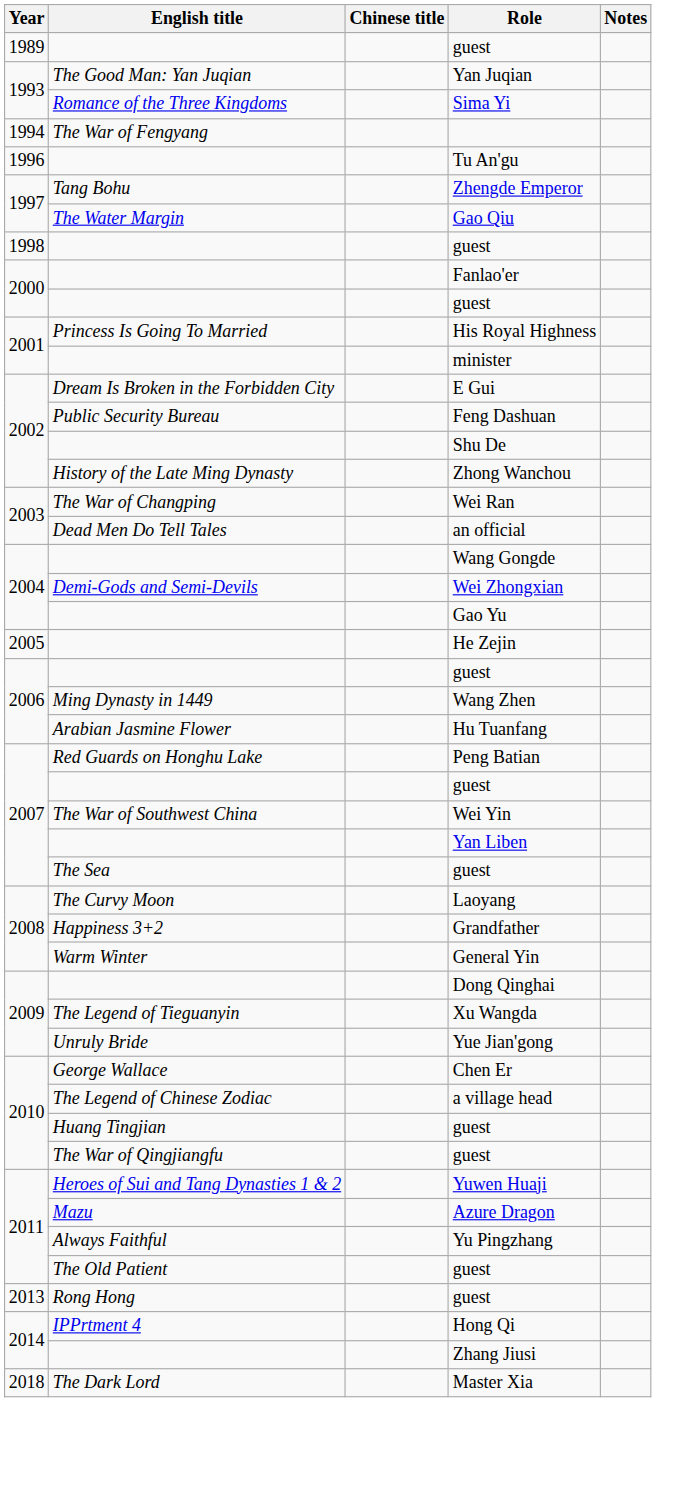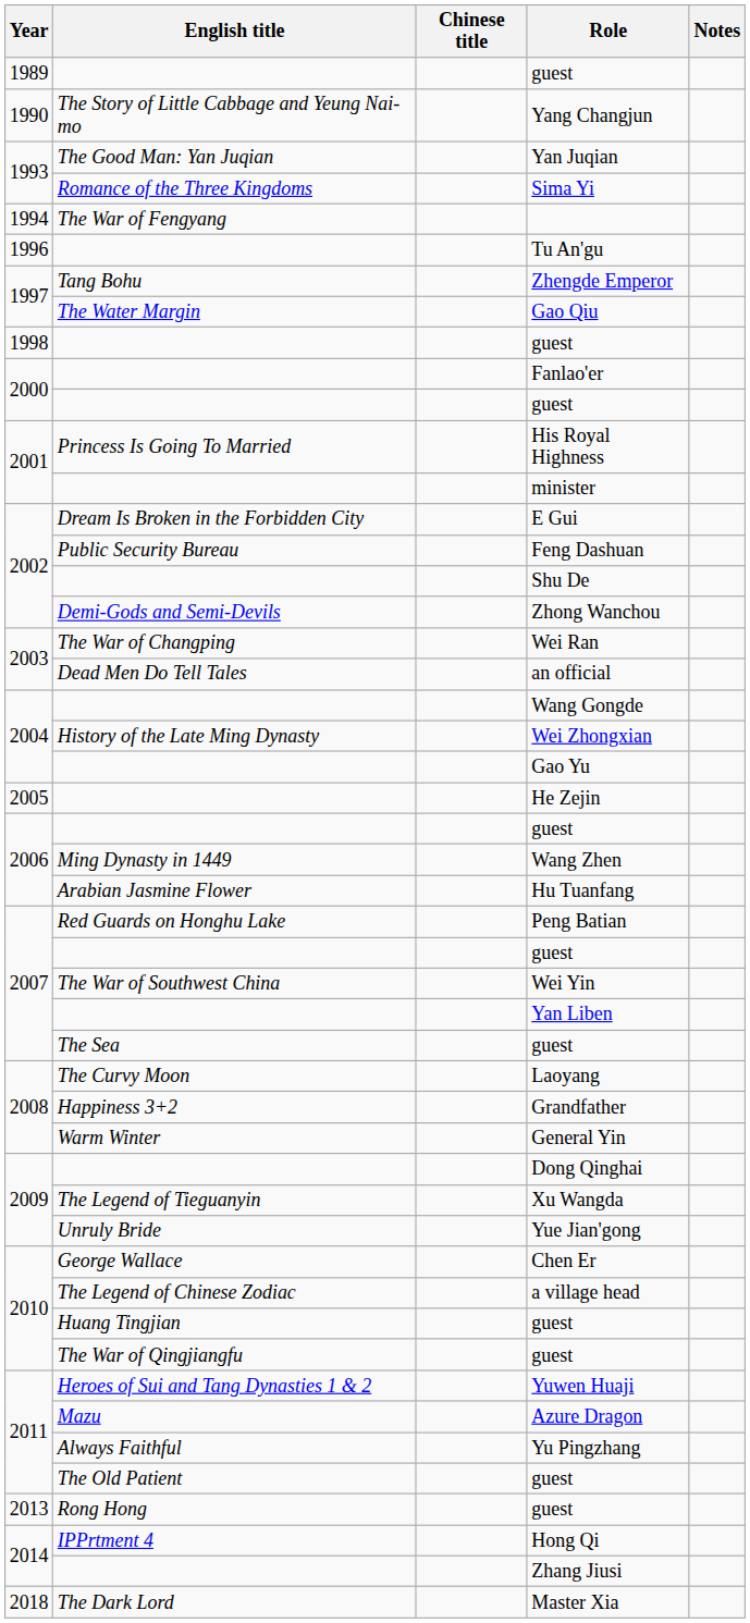+ row: 1990 | The Story of Little Cabbage and Yeung Nai-mo | Yang Changjun
Zhong Wanchou | English title: History of the Late Ming Dynasty -> Demi-Gods and Semi-Devils
Wei Zhongxian | English title: Demi-Gods and Semi-Devils -> History of the Late Ming Dynasty
